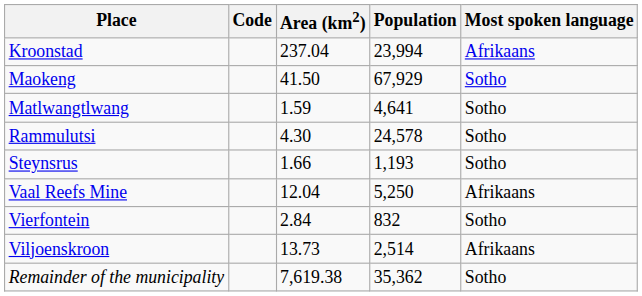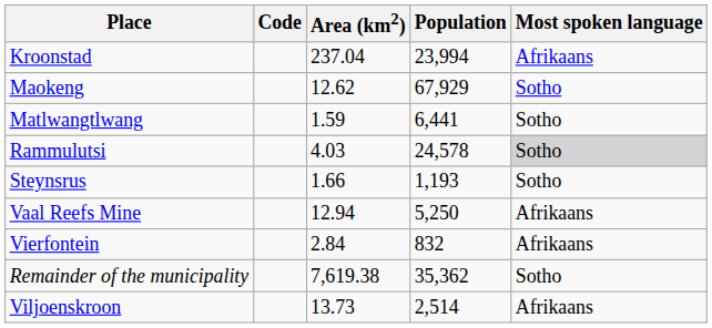Maokeng | Area (km2): 41.50 -> 12.62
Matlwangtlwang | Population: 4,641 -> 6,441
Rammulutsi | Area (km2): 4.30 -> 4.03
Rammulutsi | Most spoken language: no background -> lightgrey background
Vaal Reefs Mine | Area (km2): 12.04 -> 12.94
Vierfontein | Most spoken language: Sotho -> Afrikaans
rows swapped: Viljoenskroon <-> Remainder of the municipality
